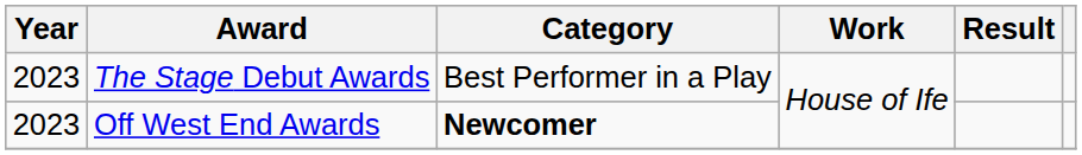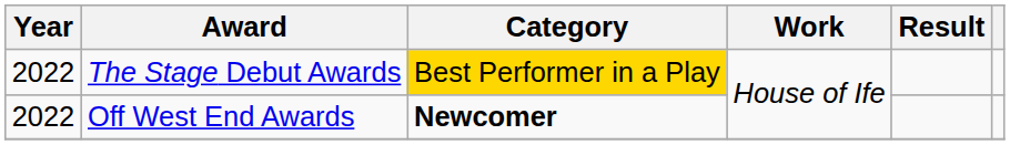The Stage Debut Awards | Year: 2023 -> 2022
The Stage Debut Awards | Category: no background -> gold background
Off West End Awards | Year: 2023 -> 2022
